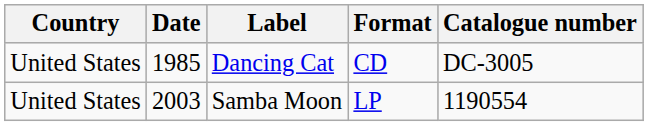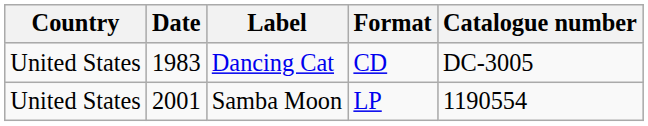Dancing Cat | Date: 1985 -> 1983
Samba Moon | Date: 2003 -> 2001
